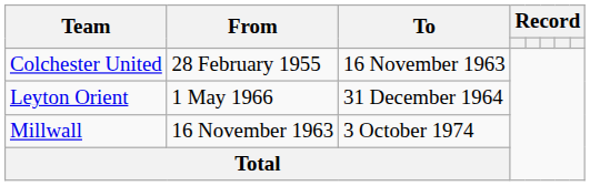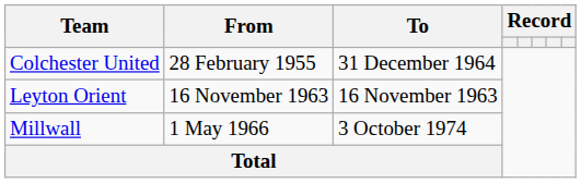Colchester United | To: 16 November 1963 -> 31 December 1964
Leyton Orient | From: 1 May 1966 -> 16 November 1963
Leyton Orient | To: 31 December 1964 -> 16 November 1963
Millwall | From: 16 November 1963 -> 1 May 1966
